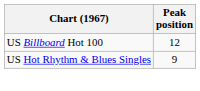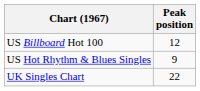+ row: UK Singles Chart | 22
